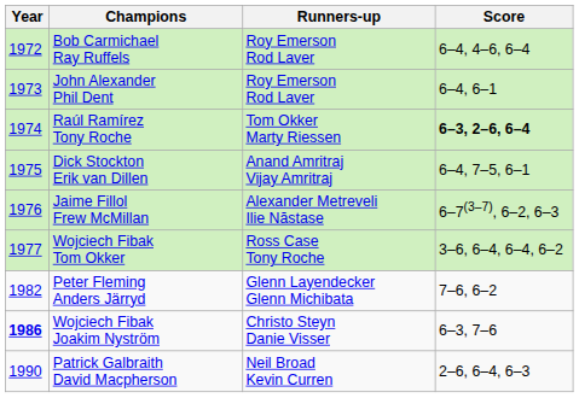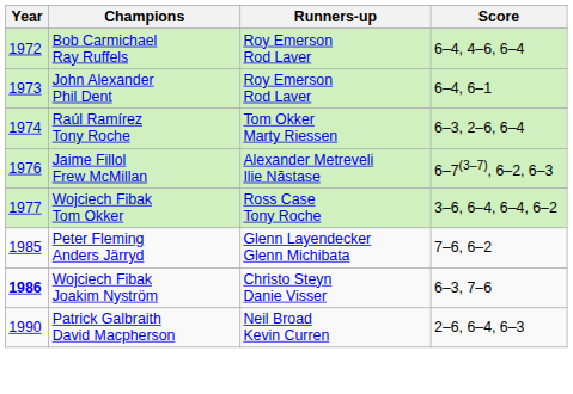Raúl Ramírez Tony Roche | Score: bold -> normal
- row: 1975 | Dick Stockton Erik van Dillen | Anand Amritraj Vijay Amritraj | 6–4, 7–5, 6–1
Peter Fleming Anders Järryd | Year: 1982 -> 1985
